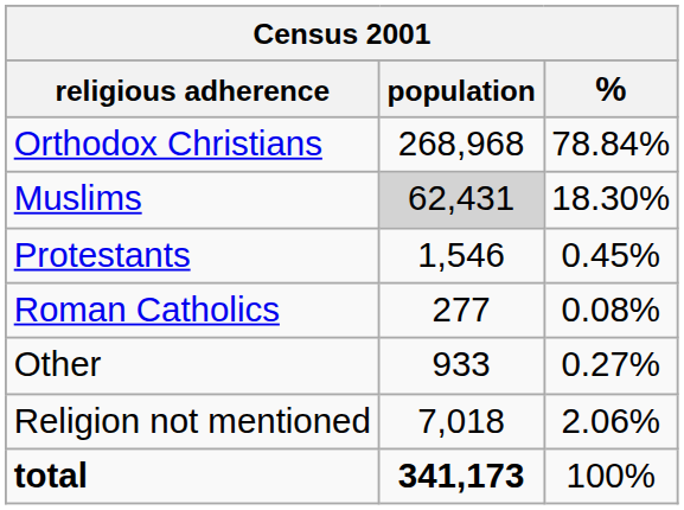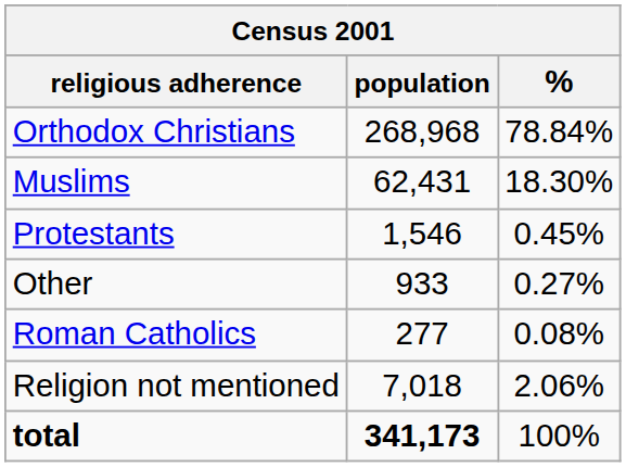Muslims | population: lightgrey background -> no background
rows swapped: Roman Catholics <-> Other
